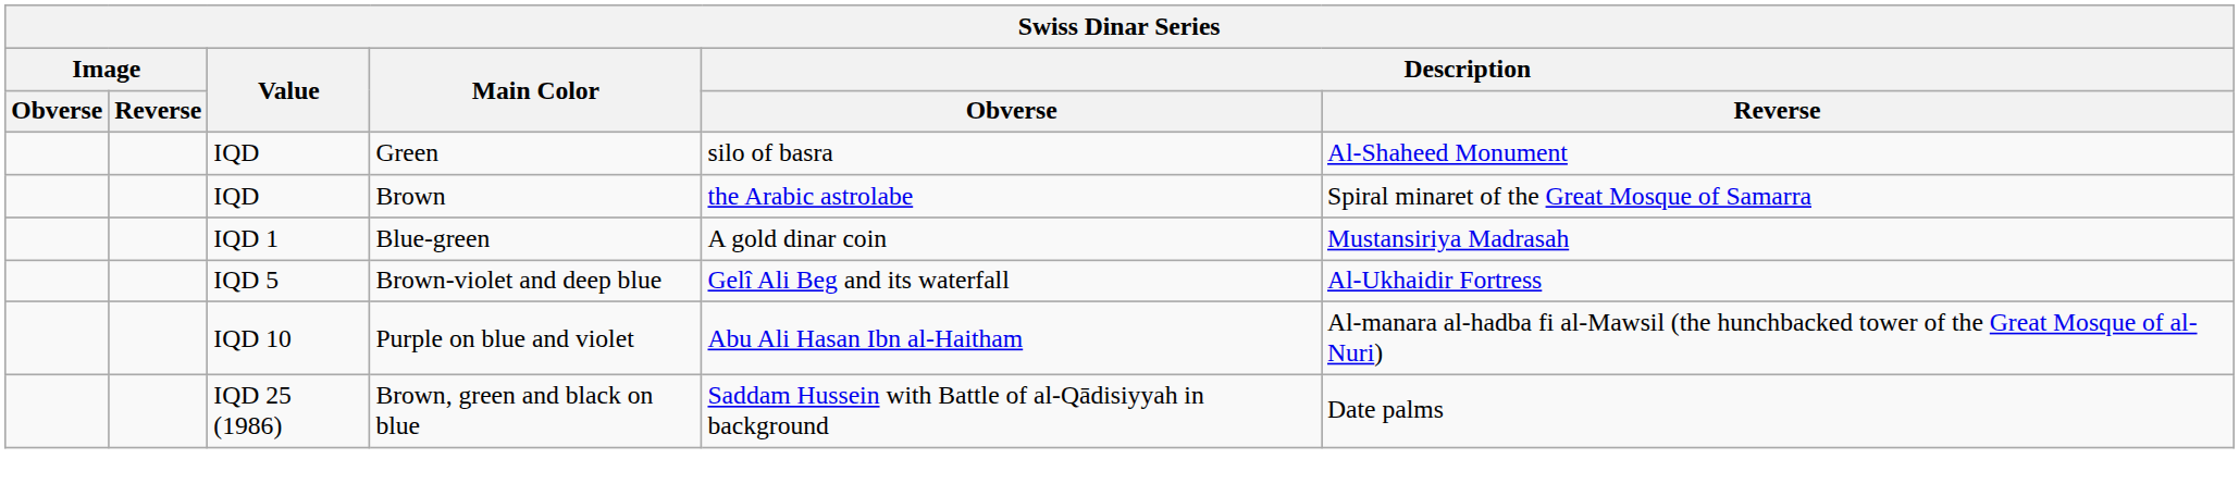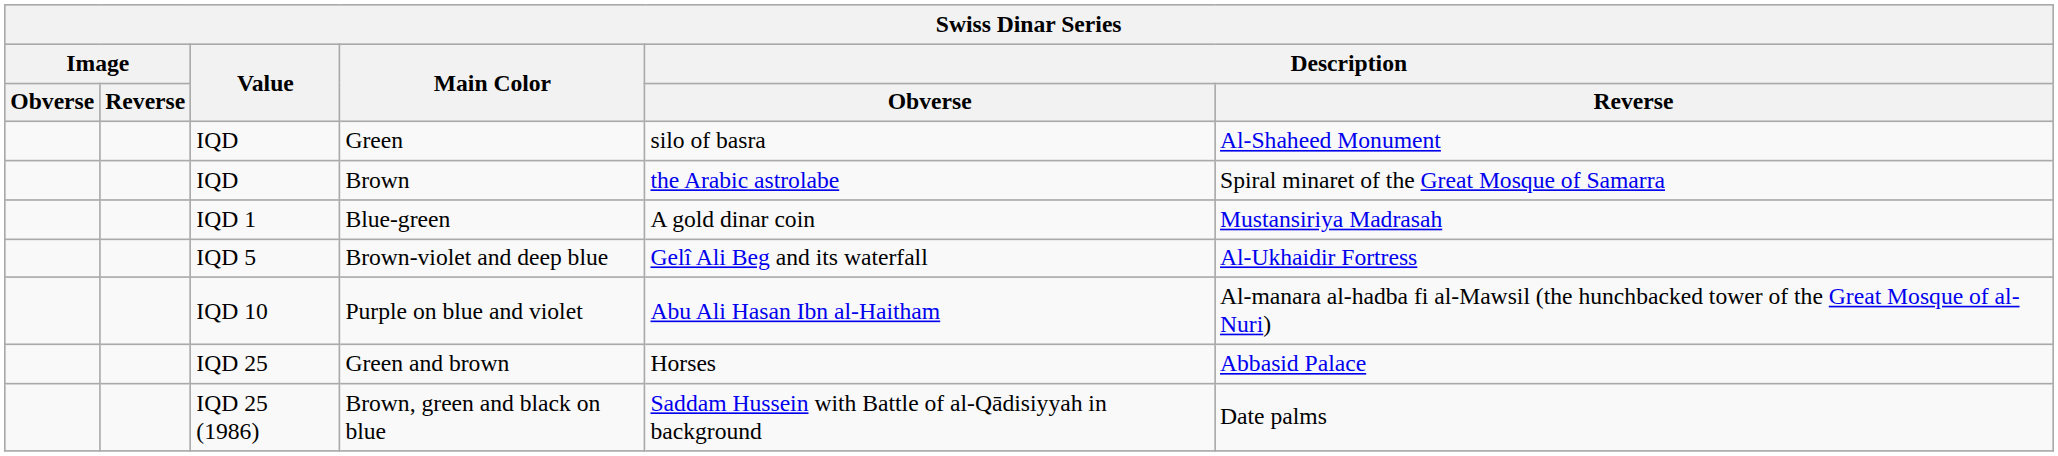+ row: IQD 25 | Green and brown | Horses | Abbasid Palace
